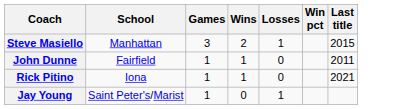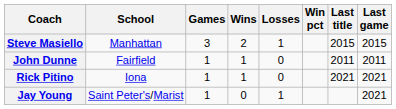+ column: Last game | 2015 | 2011 | 2021 | 2021
